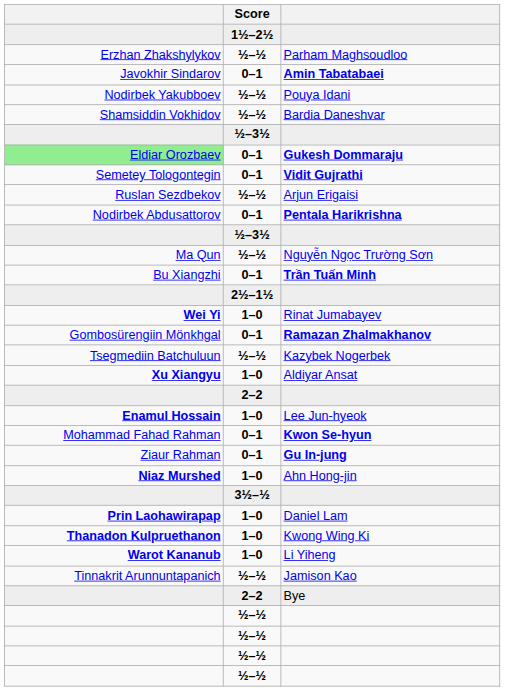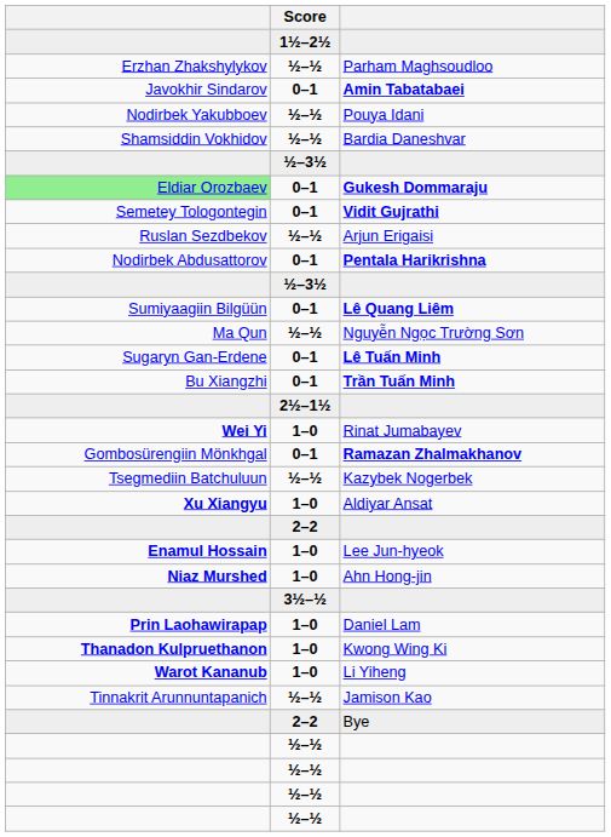+ row: Sumiyaagiin Bilgüün | 0–1 | Lê Quang Liêm
+ row: Sugaryn Gan-Erdene | 0–1 | Lê Tuấn Minh
- row: Mohammad Fahad Rahman | 0–1 | Kwon Se-hyun
- row: Ziaur Rahman | 0–1 | Gu In-jung
